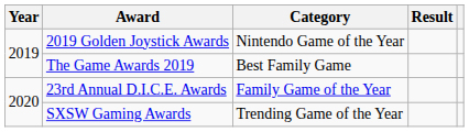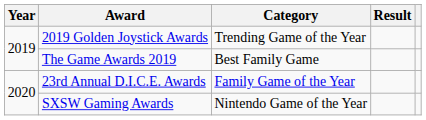2019 Golden Joystick Awards | Category: Nintendo Game of the Year -> Trending Game of the Year
SXSW Gaming Awards | Category: Trending Game of the Year -> Nintendo Game of the Year
